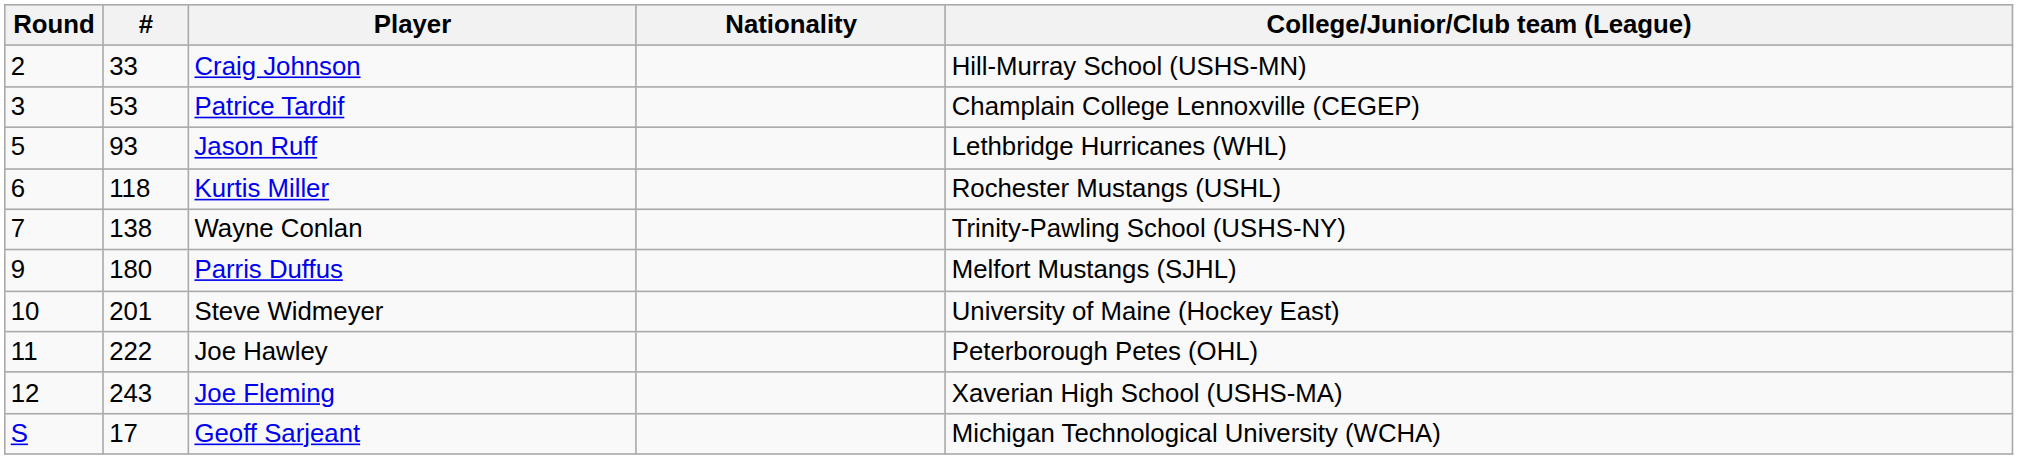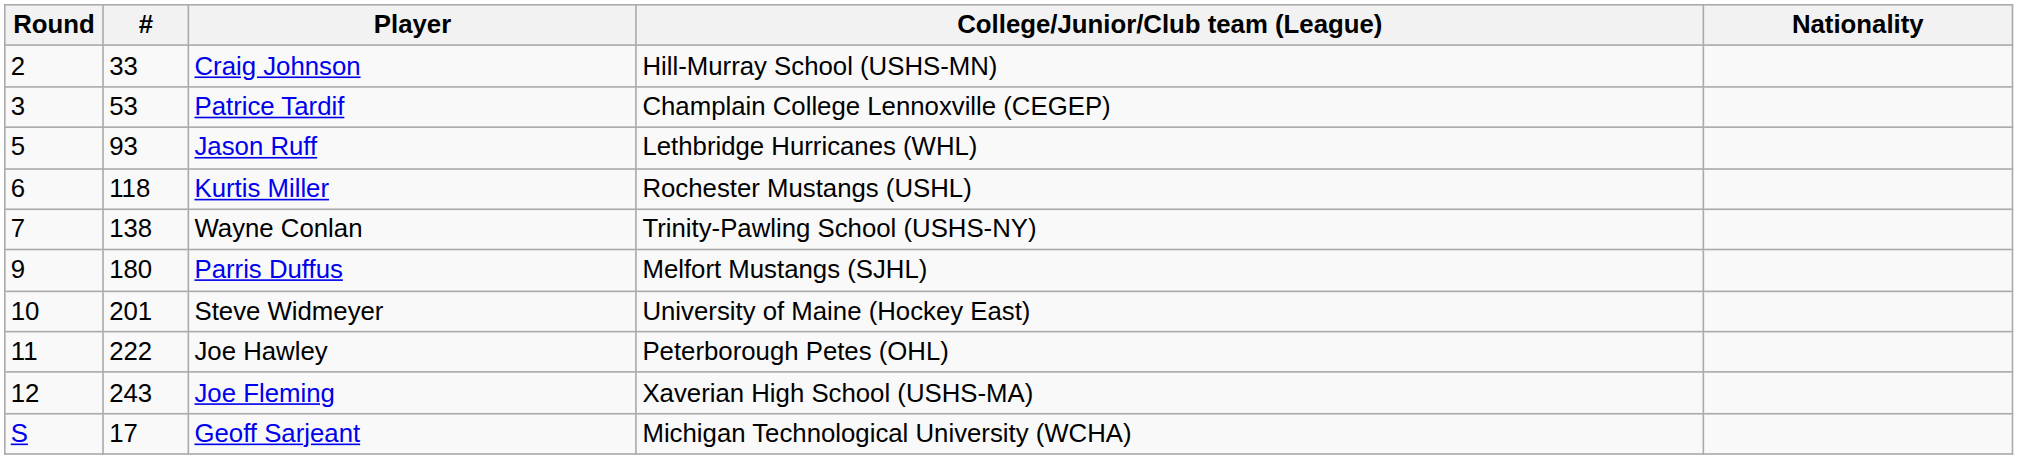columns swapped: Nationality <-> College/Junior/Club team (League)
